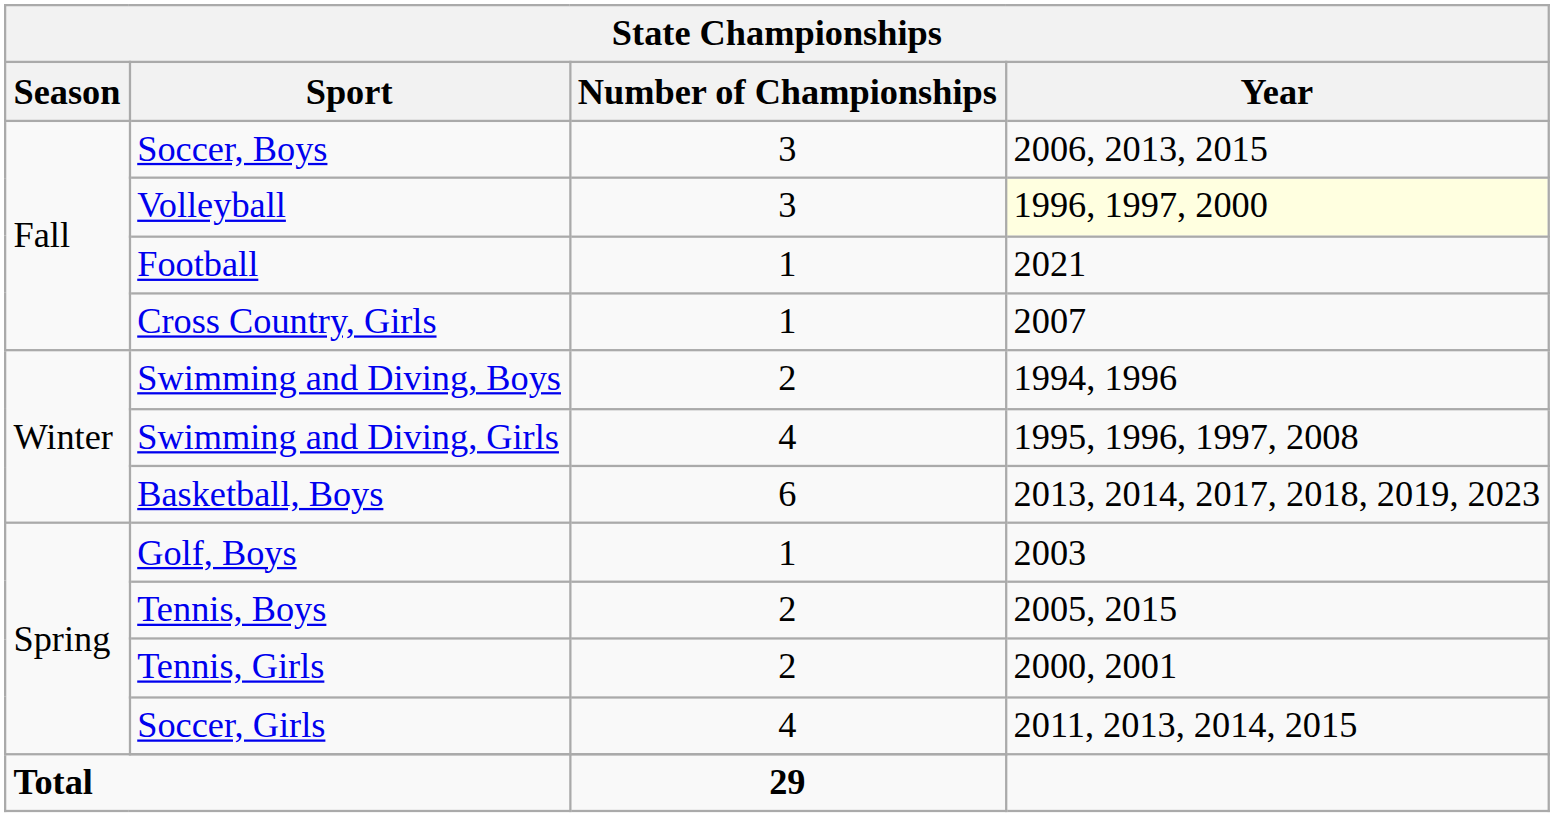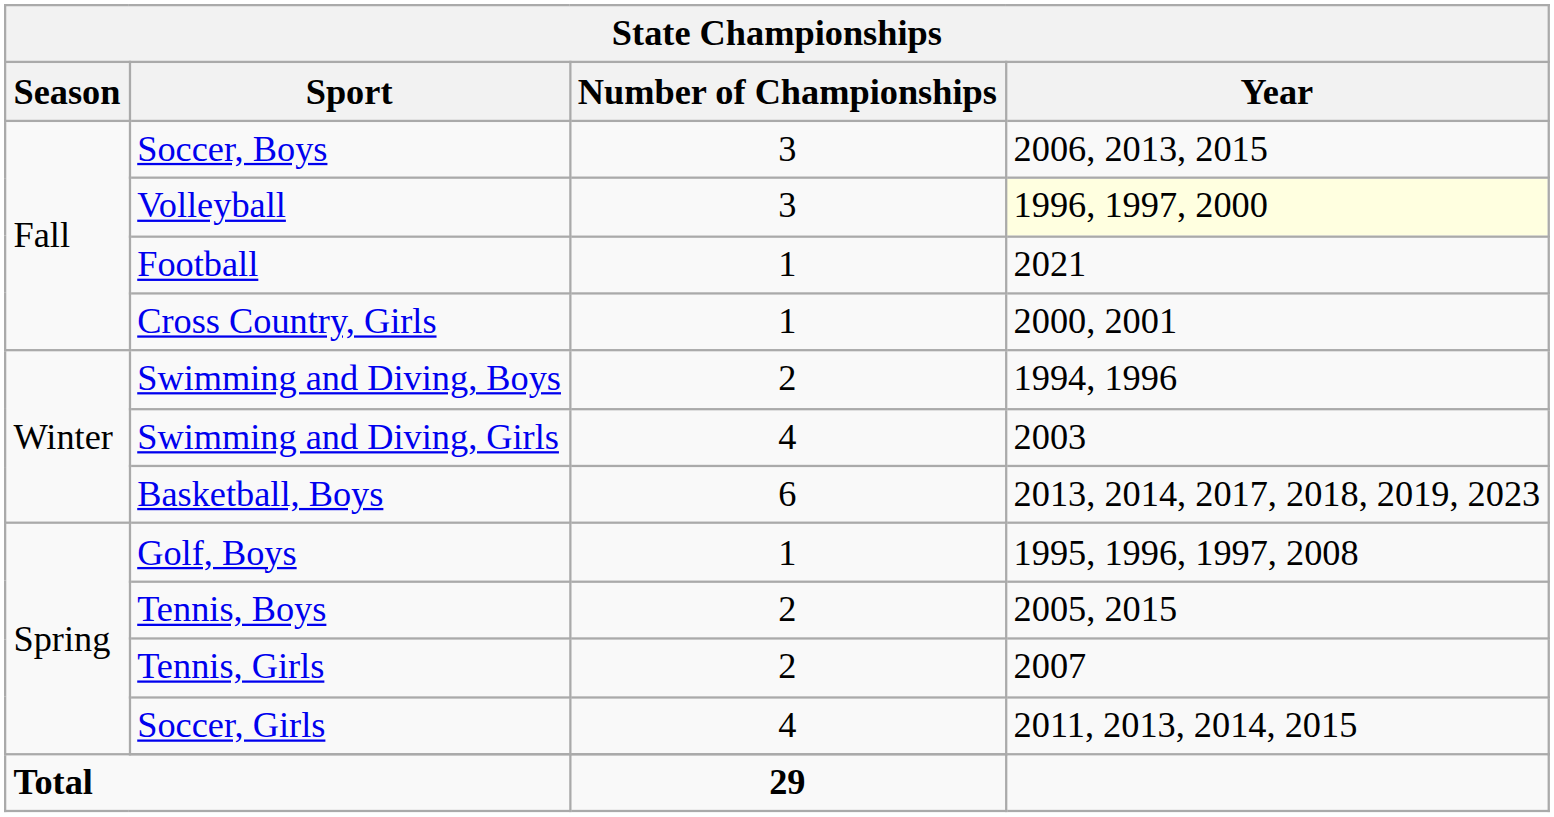Cross Country, Girls | Year: 2007 -> 2000, 2001
Swimming and Diving, Girls | Year: 1995, 1996, 1997, 2008 -> 2003
Golf, Boys | Year: 2003 -> 1995, 1996, 1997, 2008
Tennis, Girls | Year: 2000, 2001 -> 2007
